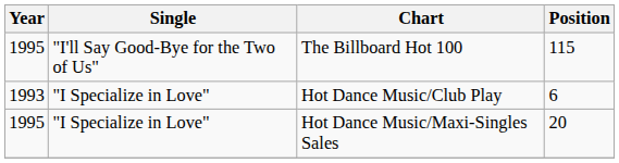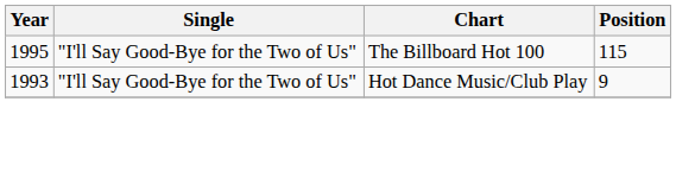Hot Dance Music/Club Play | Single: "I Specialize in Love" -> "I'll Say Good-Bye for the Two of Us"
Hot Dance Music/Club Play | Position: 6 -> 9
- row: 1995 | "I Specialize in Love" | Hot Dance Music/Maxi-Singles Sales | 20
